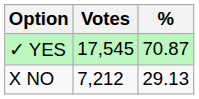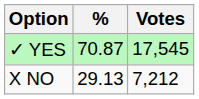columns swapped: Votes <-> %
